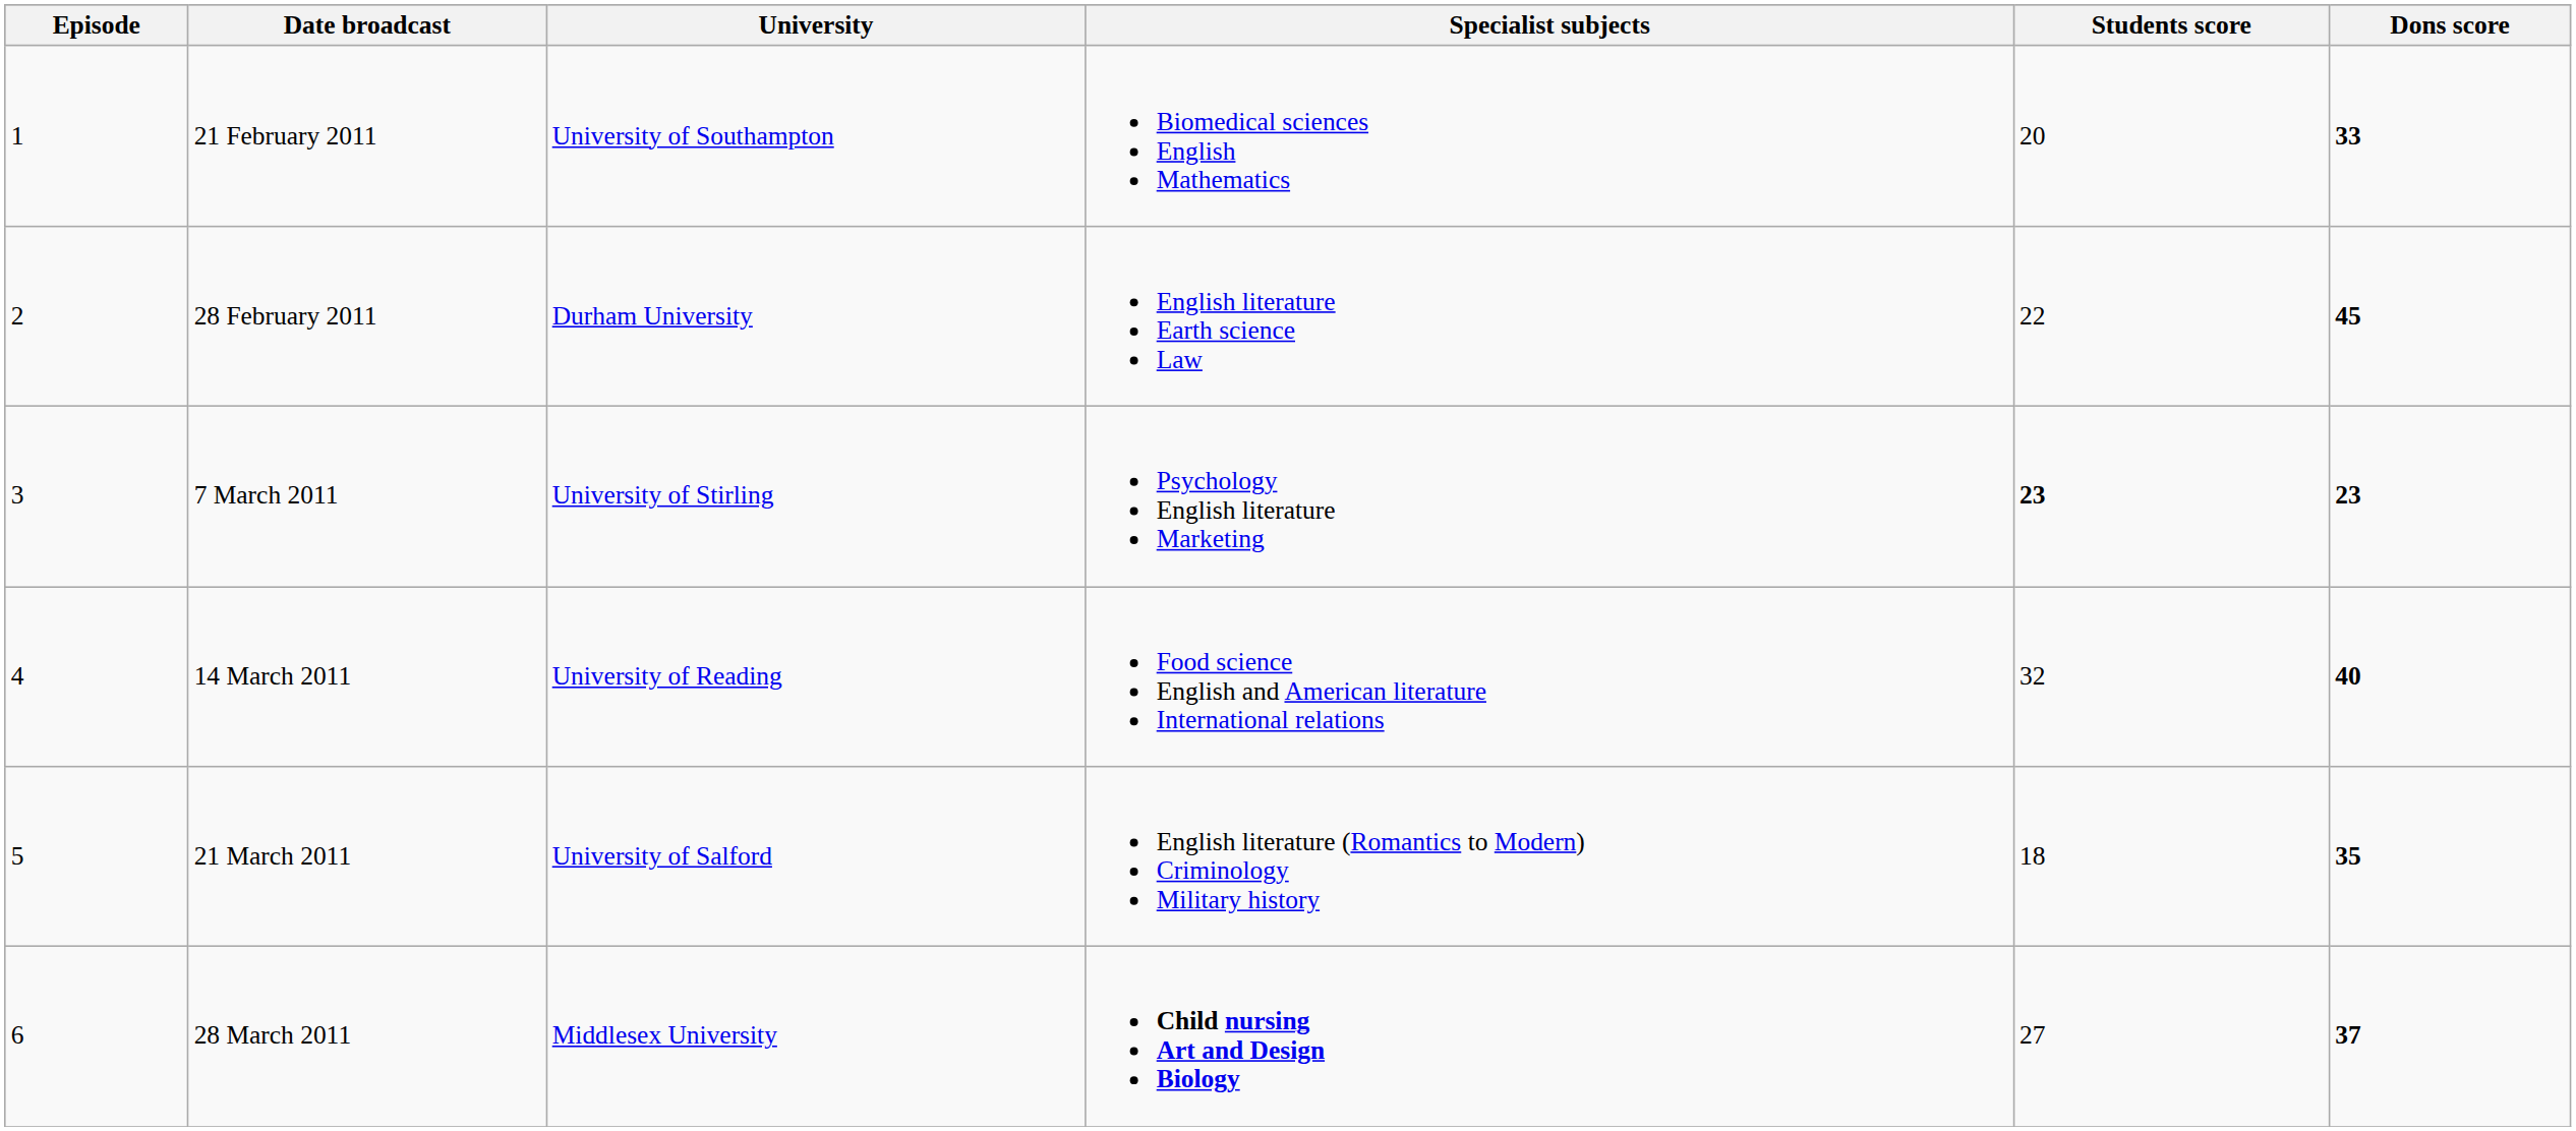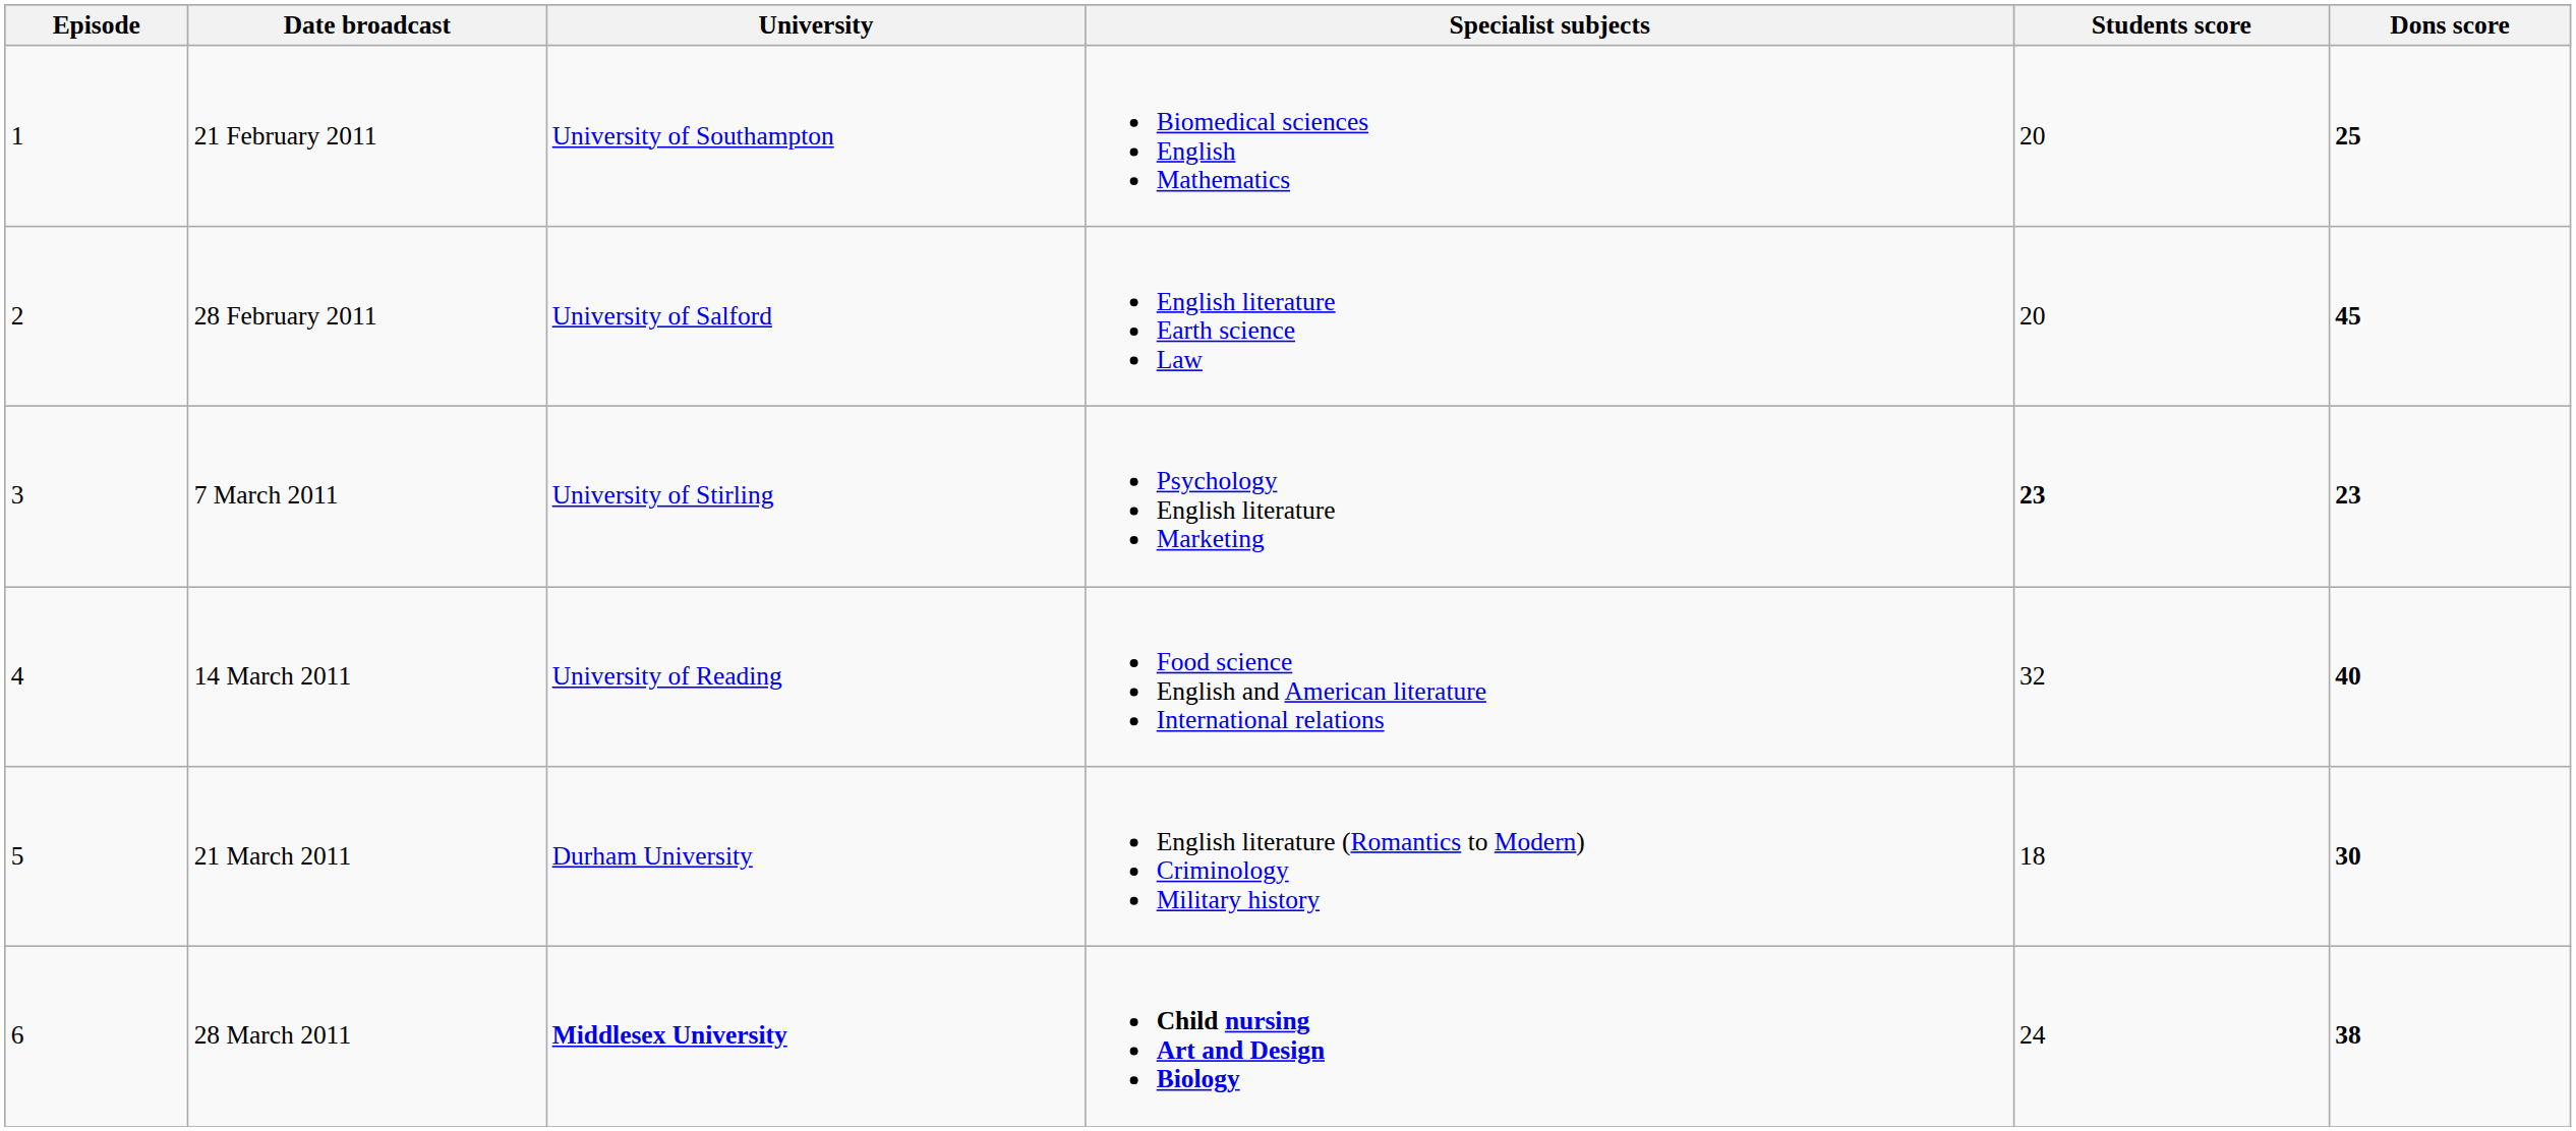21 February 2011 | Dons score: 33 -> 25
28 February 2011 | University: Durham University -> University of Salford
28 February 2011 | Students score: 22 -> 20
21 March 2011 | University: University of Salford -> Durham University
21 March 2011 | Dons score: 35 -> 30
28 March 2011 | University: normal -> bold
28 March 2011 | Students score: 27 -> 24
28 March 2011 | Dons score: 37 -> 38
